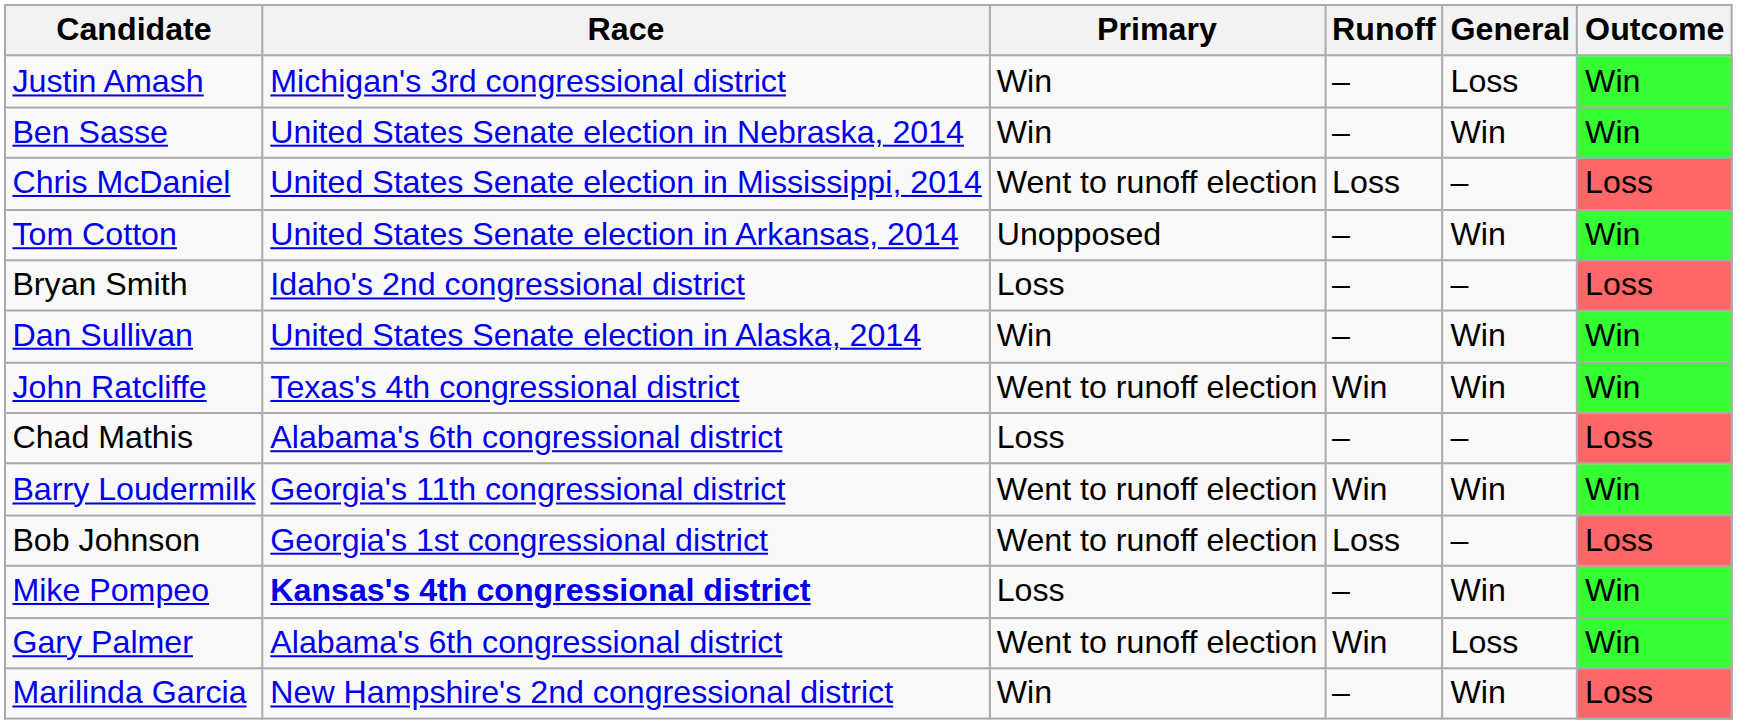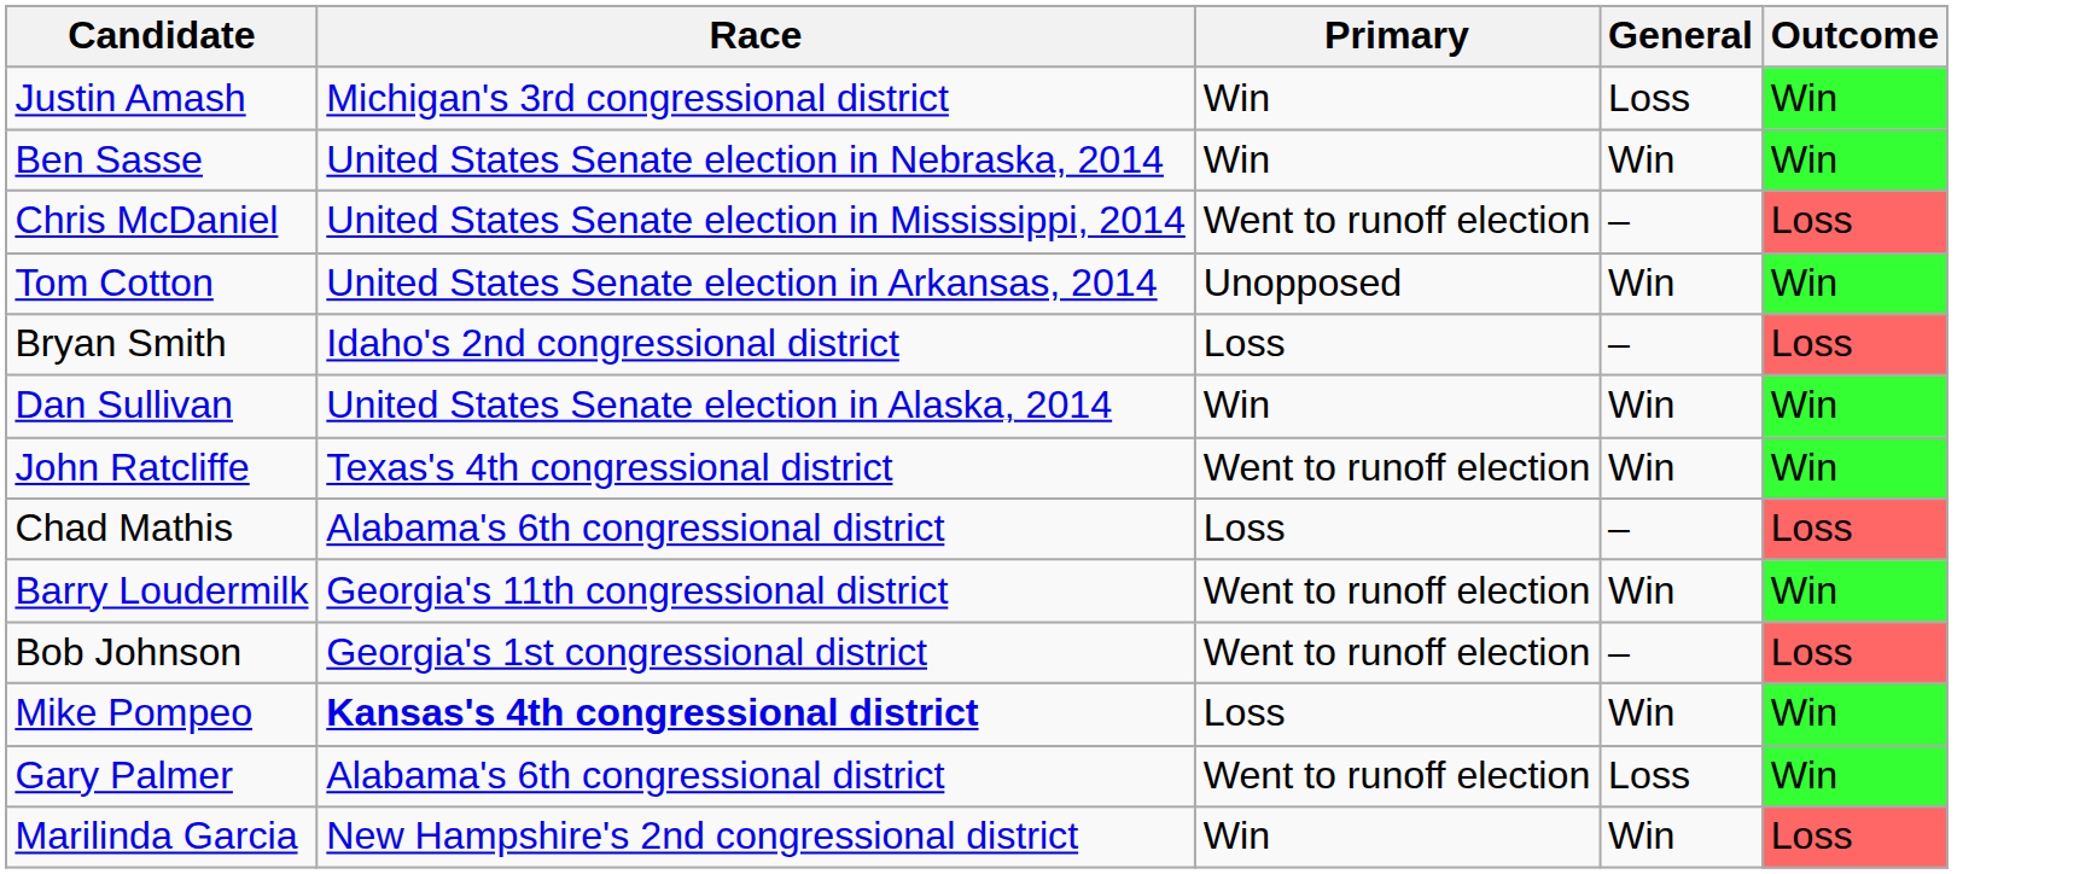- column: Runoff | – | – | Loss | – | – | – | Win | – | Win | Loss | – | Win | –
